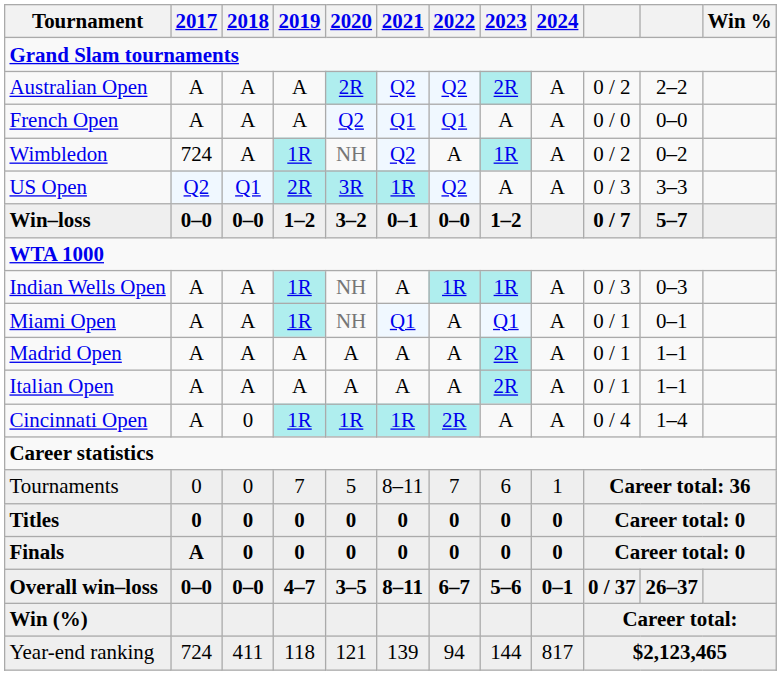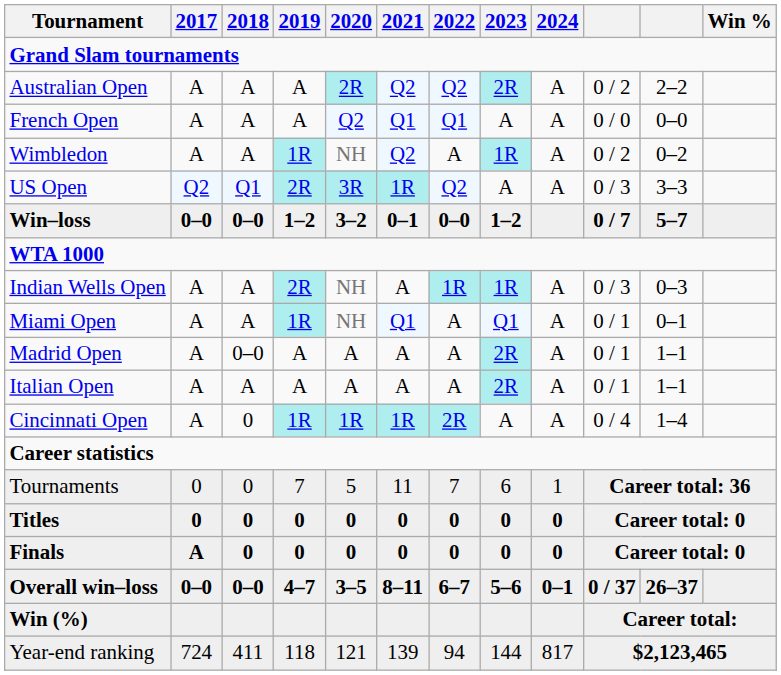Wimbledon | 2017: 724 -> A
Indian Wells Open | 2019: 1R -> 2R
Madrid Open | 2018: A -> 0–0
Tournaments | 2021: 8–11 -> 11
